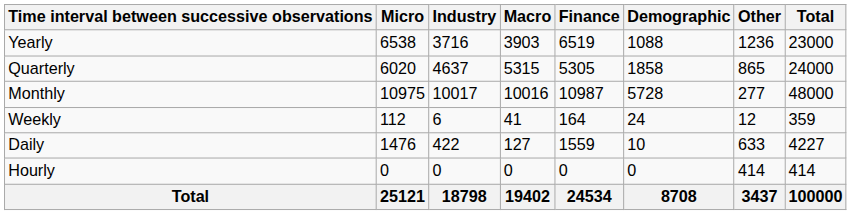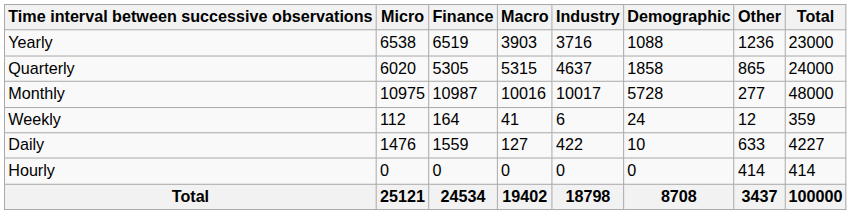columns swapped: Industry <-> Finance
